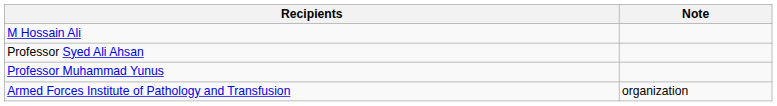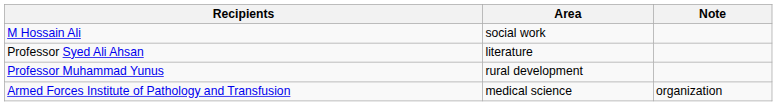+ column: Area | social work | literature | rural development | medical science
